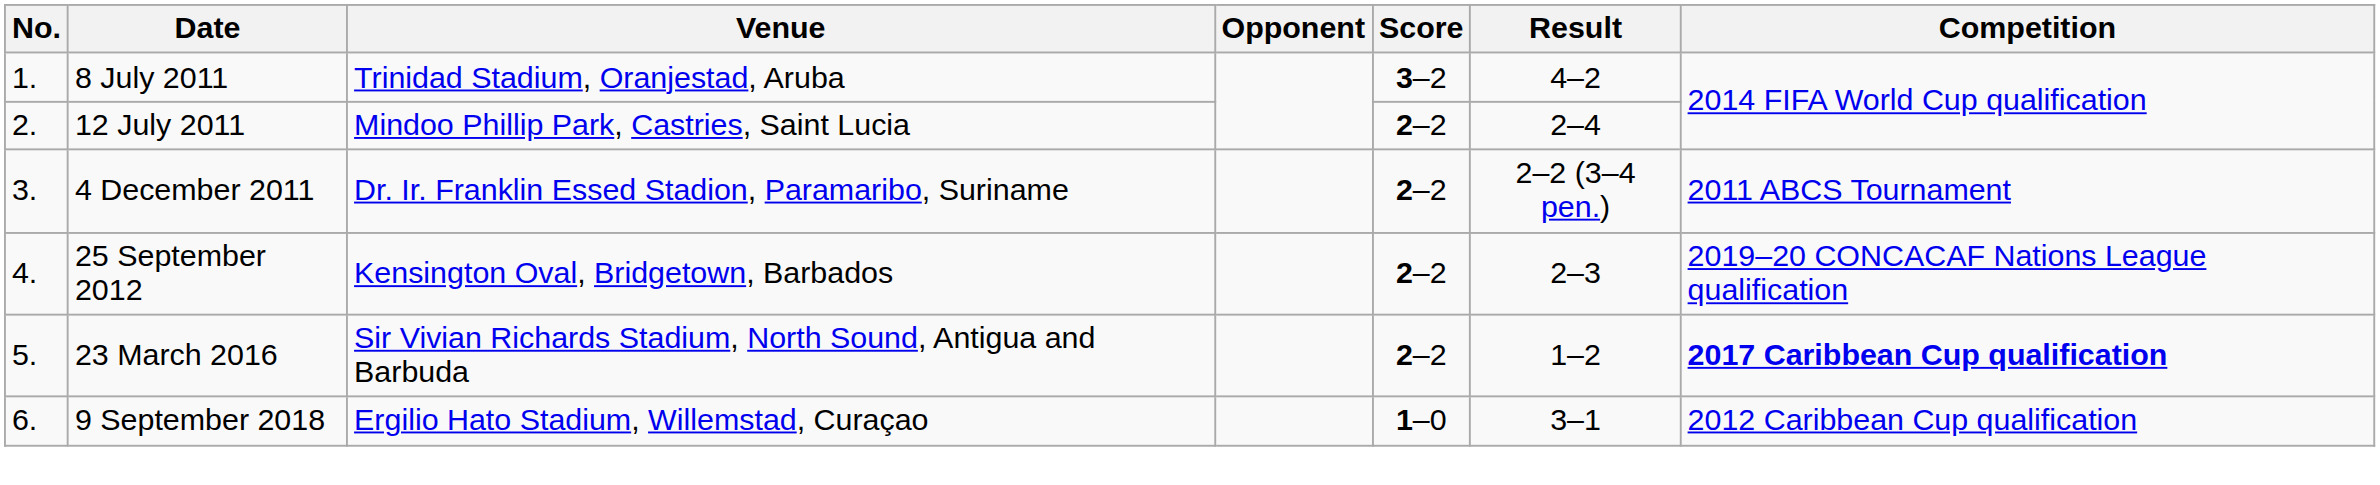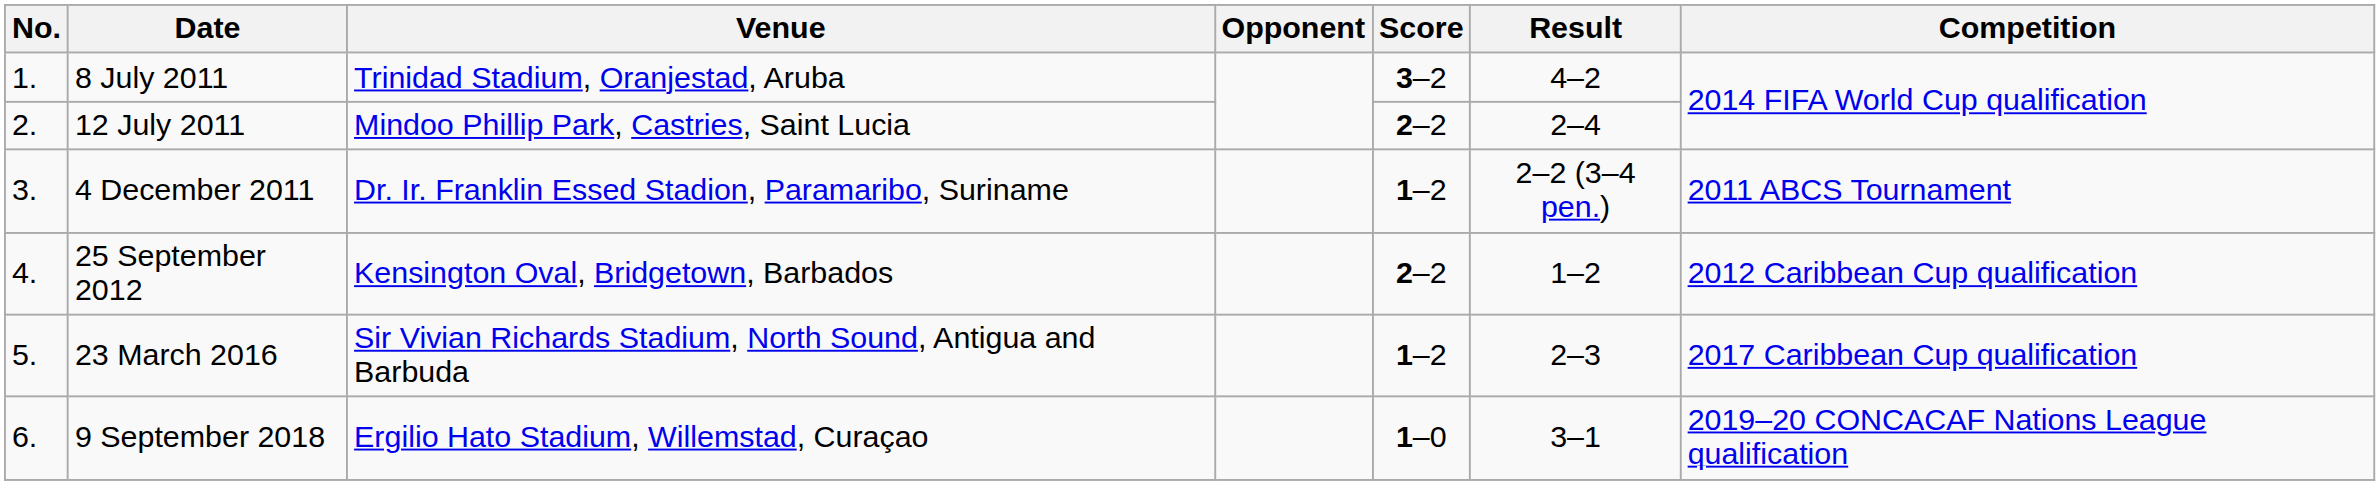4 December 2011 | Score: 2–2 -> 1–2
25 September 2012 | Result: 2–3 -> 1–2
25 September 2012 | Competition: 2019–20 CONCACAF Nations League qualification -> 2012 Caribbean Cup qualification
23 March 2016 | Score: 2–2 -> 1–2
23 March 2016 | Result: 1–2 -> 2–3
23 March 2016 | Competition: bold -> normal
9 September 2018 | Competition: 2012 Caribbean Cup qualification -> 2019–20 CONCACAF Nations League qualification
